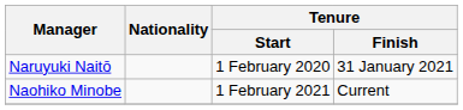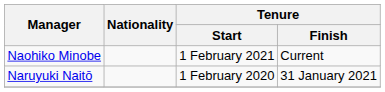rows swapped: Naruyuki Naitō <-> Naohiko Minobe
